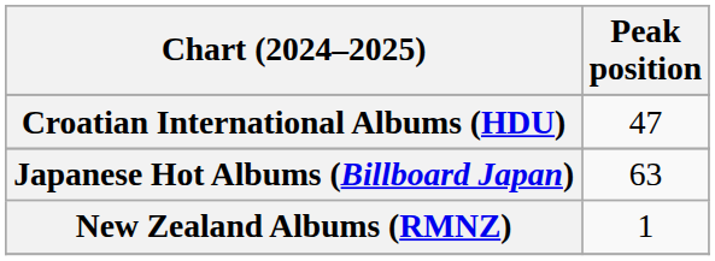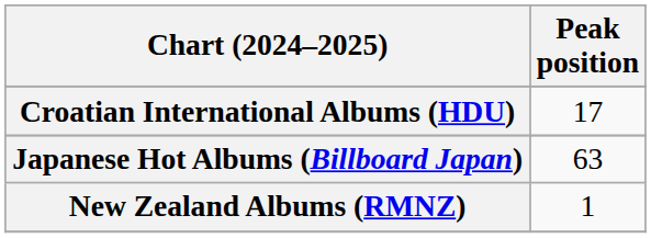Croatian International Albums (HDU) | Peak position: 47 -> 17
